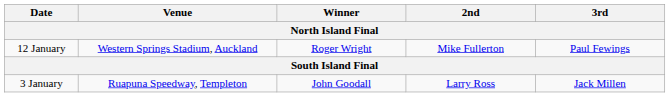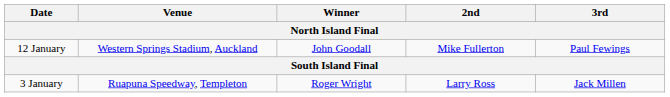12 January | Winner: Roger Wright -> John Goodall
3 January | Winner: John Goodall -> Roger Wright
